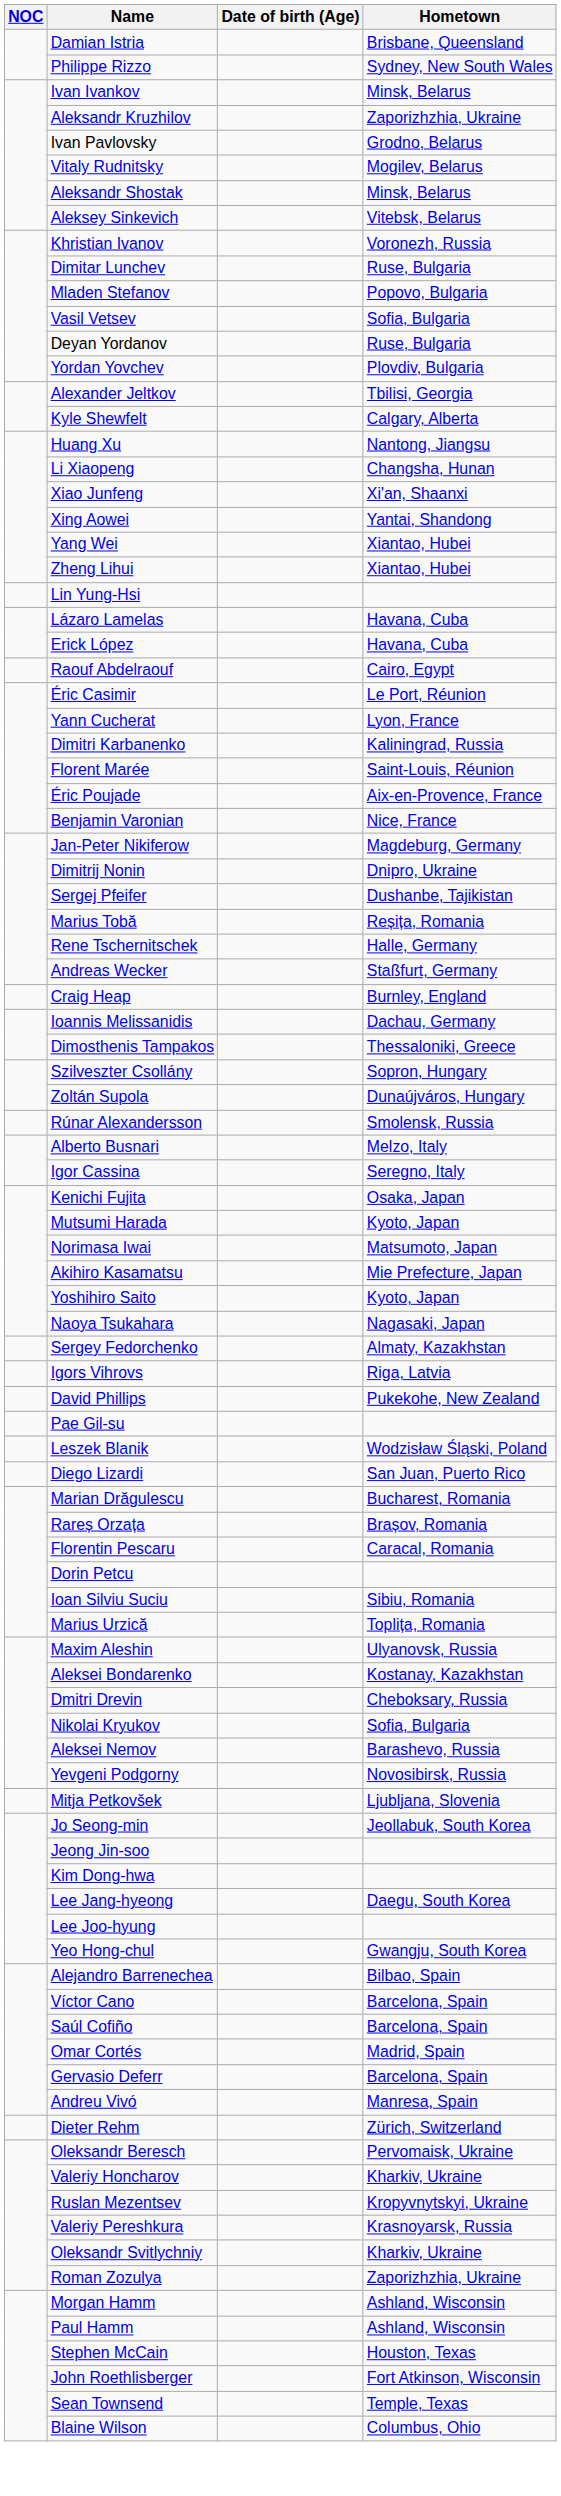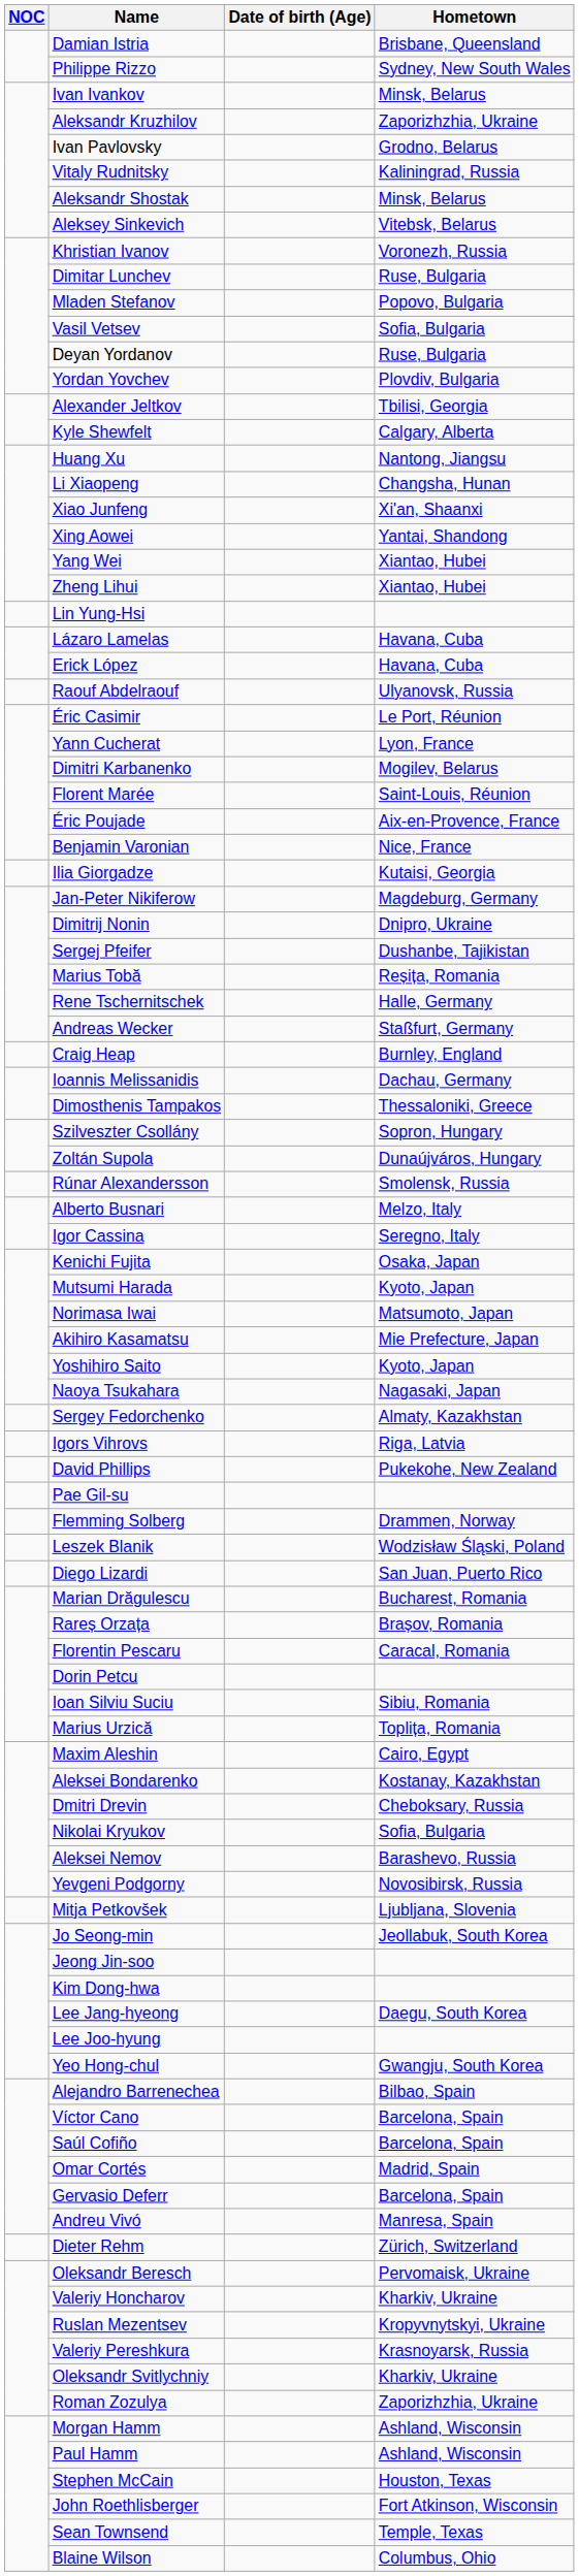Vitaly Rudnitsky | Hometown: Mogilev, Belarus -> Kaliningrad, Russia
Raouf Abdelraouf | Hometown: Cairo, Egypt -> Ulyanovsk, Russia
Dimitri Karbanenko | Hometown: Kaliningrad, Russia -> Mogilev, Belarus
+ row: Ilia Giorgadze | Kutaisi, Georgia
+ row: Flemming Solberg | Drammen, Norway
Maxim Aleshin | Hometown: Ulyanovsk, Russia -> Cairo, Egypt
